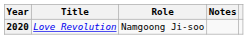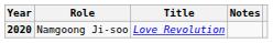columns swapped: Title <-> Role
